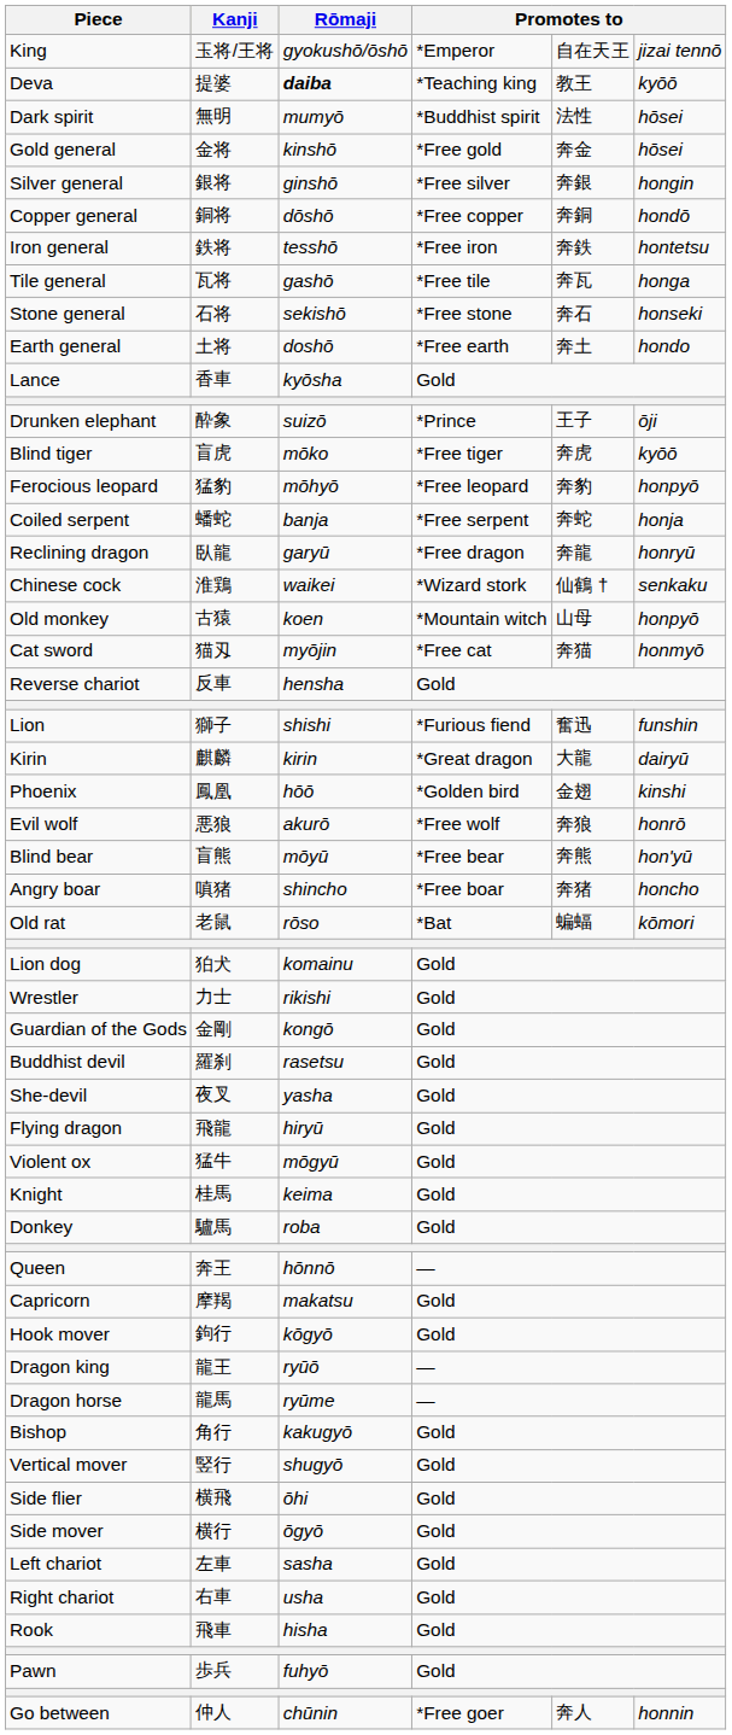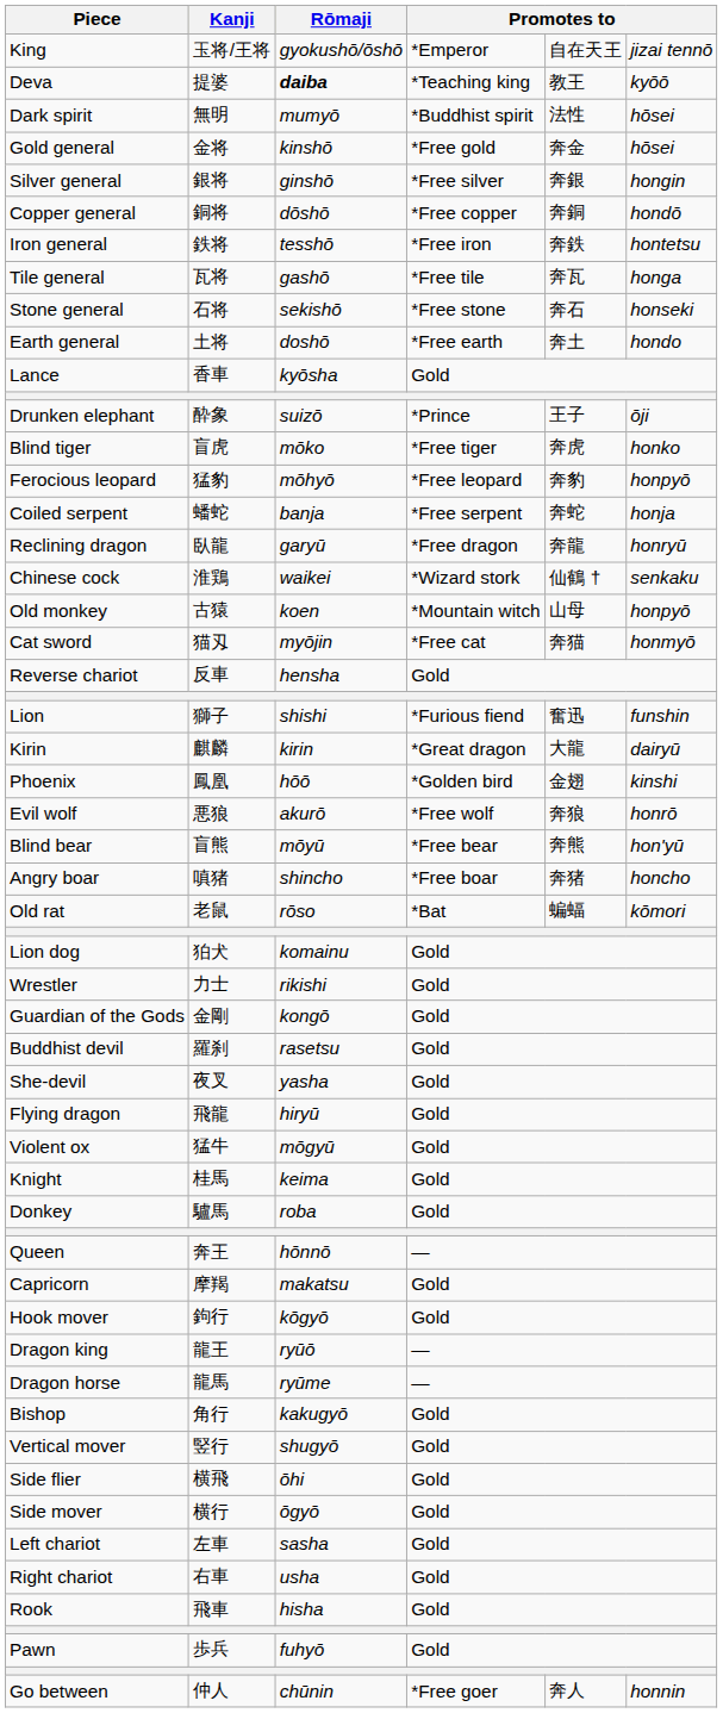Blind tiger | column 6: kyōō -> honko
